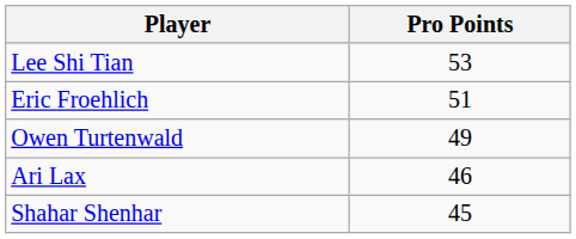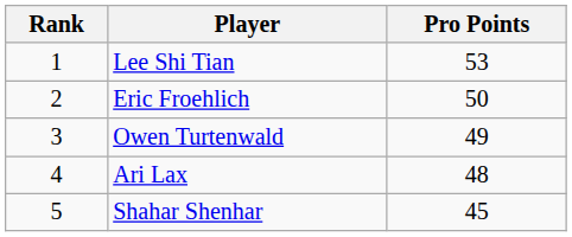+ column: Rank | 1 | 2 | 3 | 4 | 5
Eric Froehlich | Pro Points: 51 -> 50
Ari Lax | Pro Points: 46 -> 48
